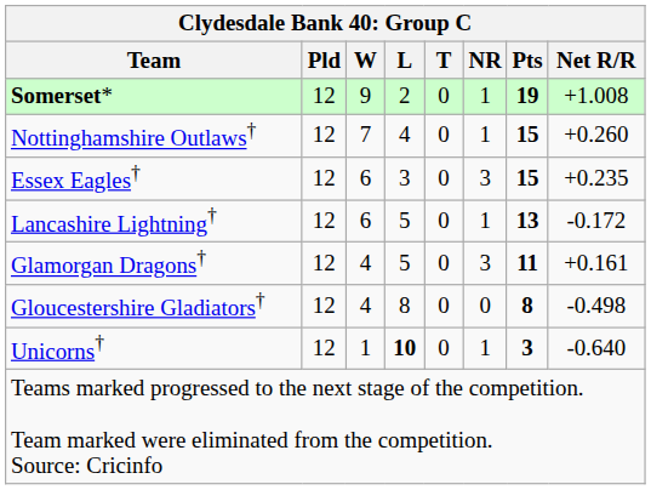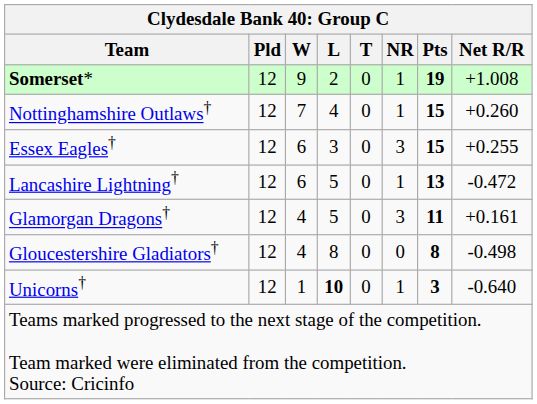Essex Eagles† | Net R/R: +0.235 -> +0.255
Lancashire Lightning† | Net R/R: -0.172 -> -0.472
